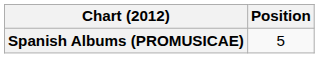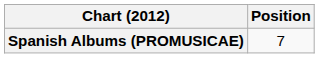Spanish Albums (PROMUSICAE) | Position: 5 -> 7
